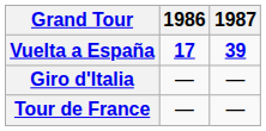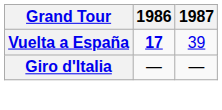Vuelta a España | 1987: bold -> normal
- row: Tour de France | — | —
